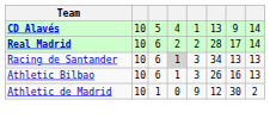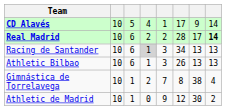CD Alavés | column 6: 13 -> 17
Real Madrid | column 8: normal -> bold
Athletic Bilbao | column 7: 16 -> 13
+ row: Gimnástica de Torrelavega | 10 | 1 | 2 | 7 | 8 | 38 | 4
